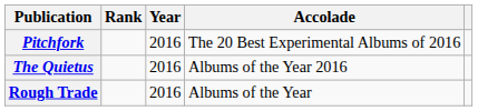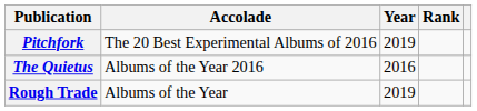columns swapped: Accolade <-> Rank
Pitchfork | Year: 2016 -> 2019
Rough Trade | Year: 2016 -> 2019
